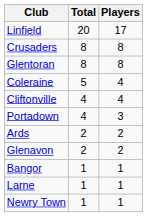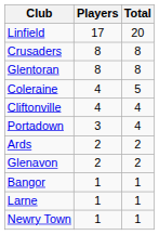columns swapped: Players <-> Total
